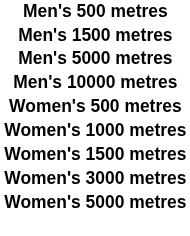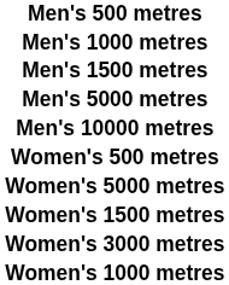+ row: Men's 1000 metres
rows swapped: Women's 1000 metres <-> Women's 5000 metres
